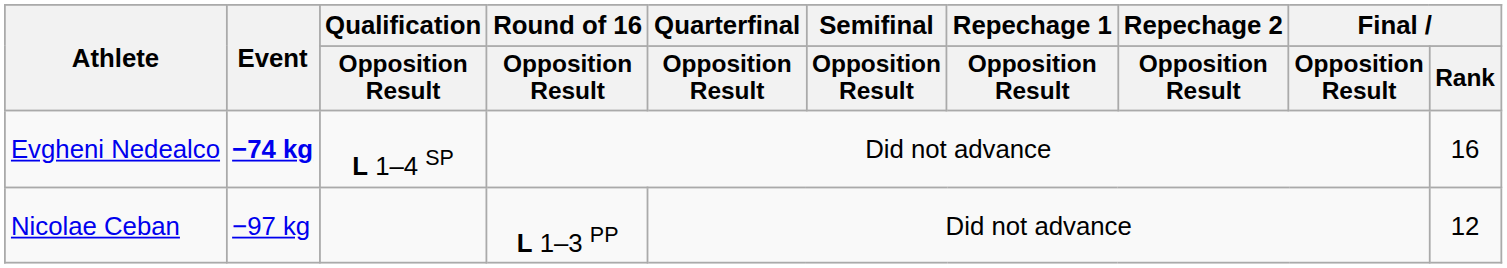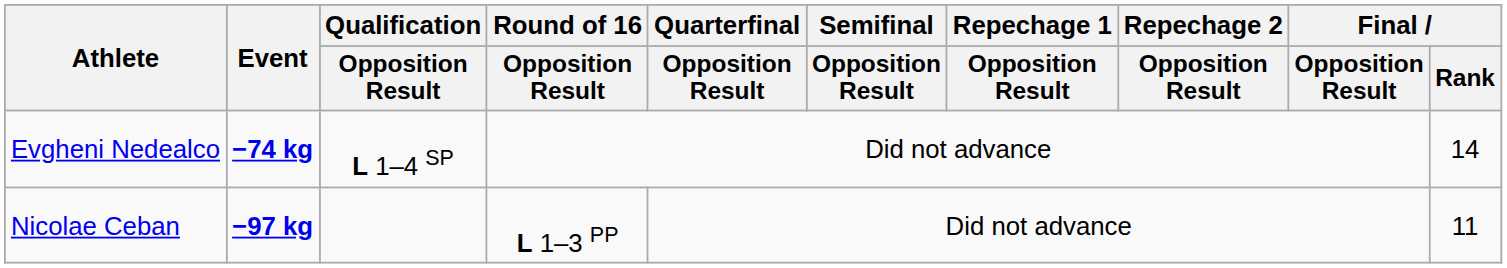Evgheni Nedealco | Final / Rank: 16 -> 14
Nicolae Ceban | Event: normal -> bold
Nicolae Ceban | Final / Rank: 12 -> 11
